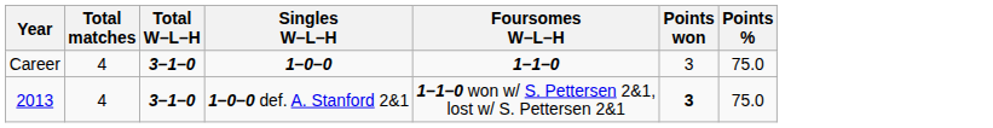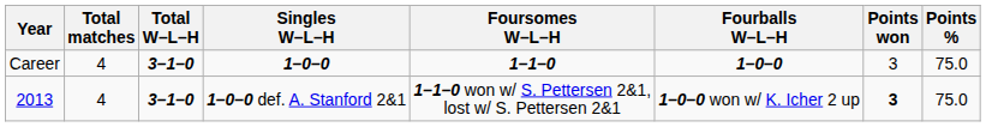+ column: Fourballs W–L–H | 1–0–0 | 1–0–0 won w/ K. Icher 2 up
